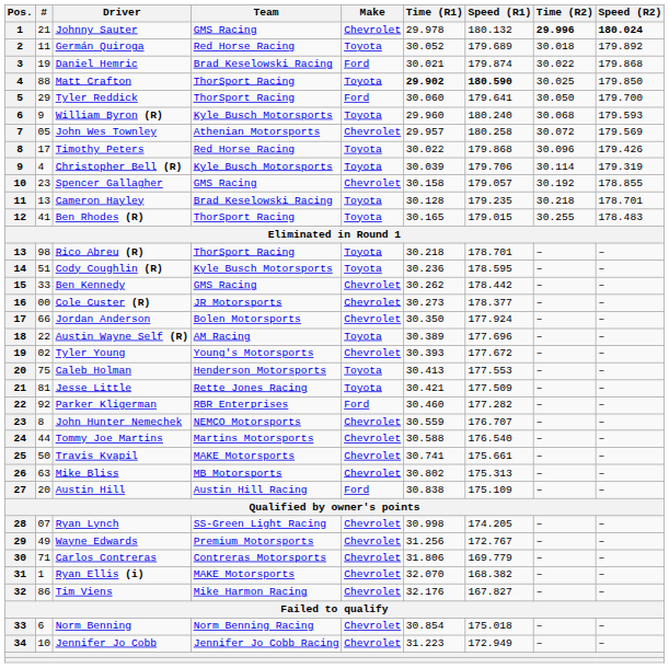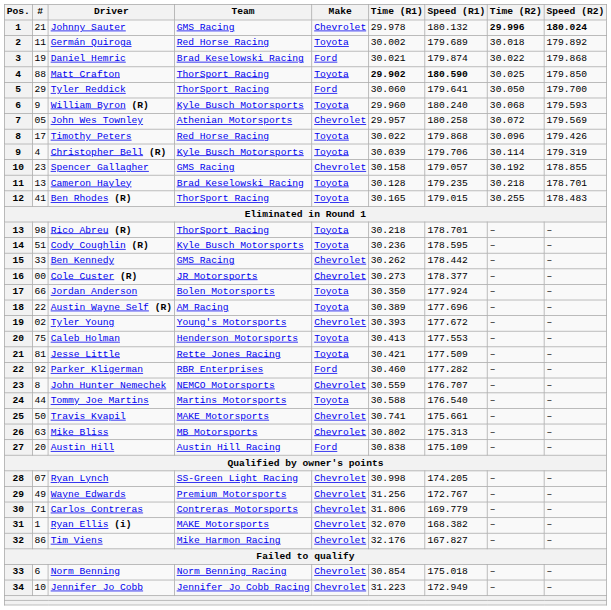Germán Quiroga | Time (R1): 30.052 -> 30.002
Jordan Anderson | Make: Chevrolet -> Toyota
Tommy Joe Martins | Make: Chevrolet -> Toyota
